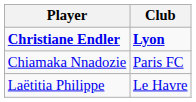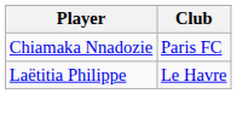- row: Christiane Endler | Lyon
